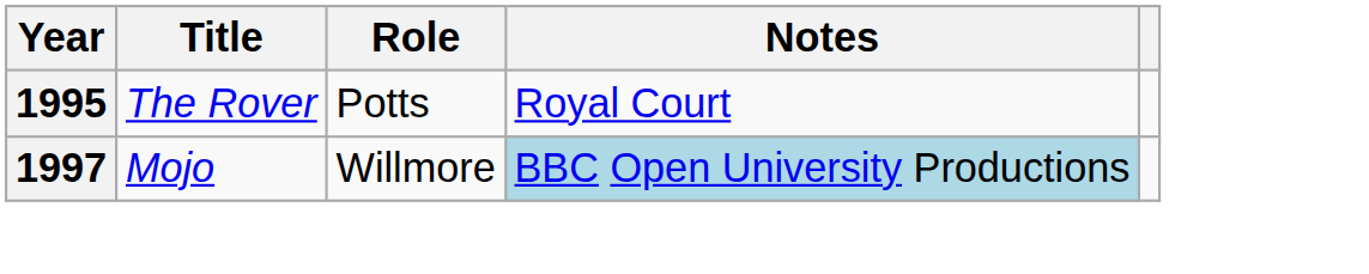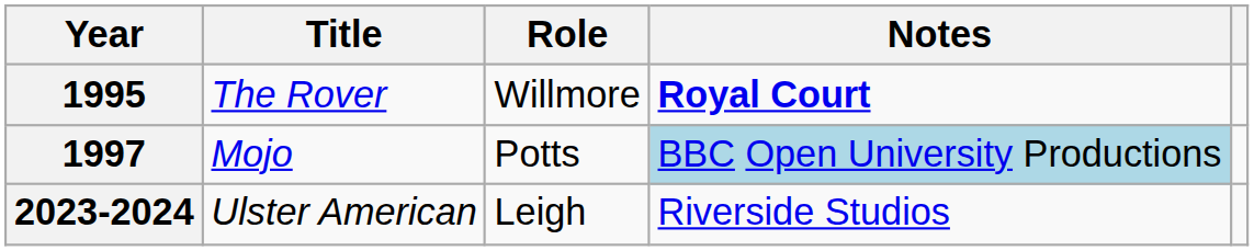1995 | Role: Potts -> Willmore
1995 | Notes: normal -> bold
1997 | Role: Willmore -> Potts
+ row: 2023-2024 | Ulster American | Leigh | Riverside Studios
